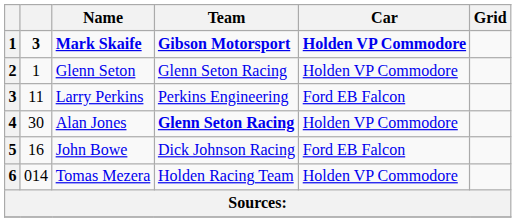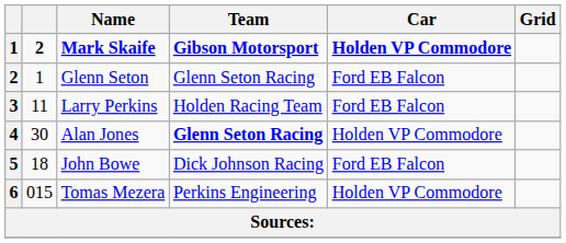Mark Skaife | column 2: 3 -> 2
Glenn Seton | Car: Holden VP Commodore -> Ford EB Falcon
Larry Perkins | Team: Perkins Engineering -> Holden Racing Team
John Bowe | column 2: 16 -> 18
Tomas Mezera | column 2: 014 -> 015
Tomas Mezera | Team: Holden Racing Team -> Perkins Engineering
